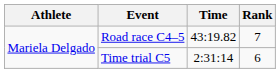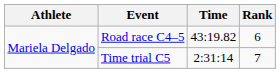Road race C4–5 | Rank: 7 -> 6
Time trial C5 | Rank: 6 -> 7
